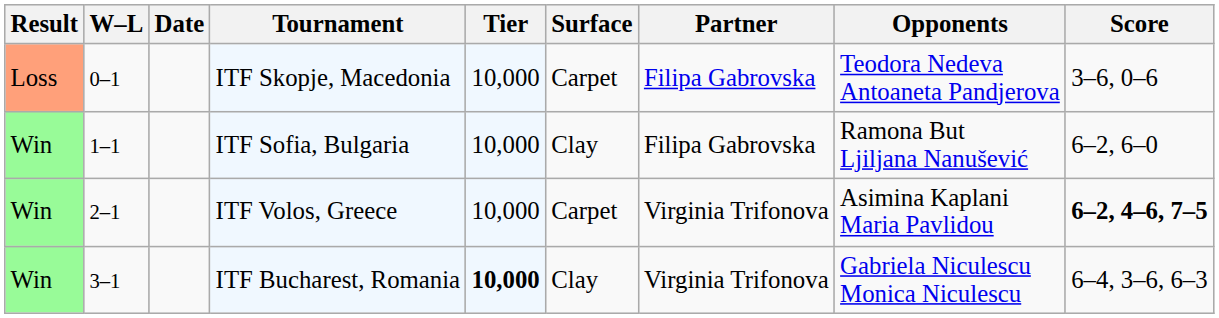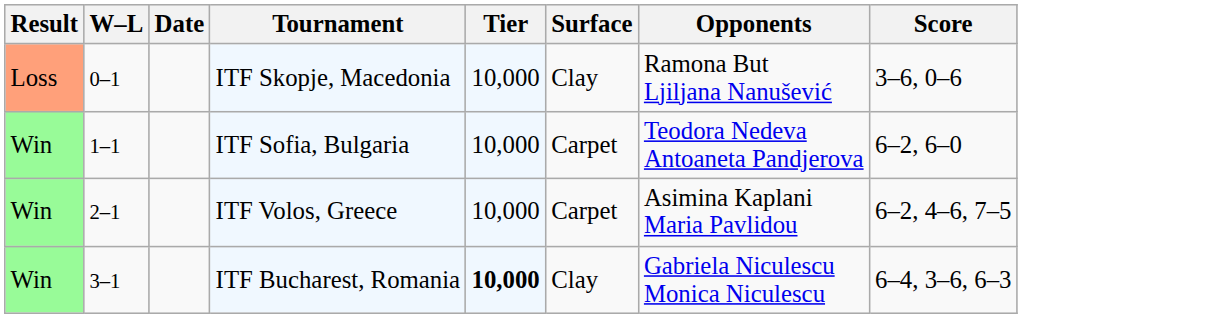- column: Partner | Filipa Gabrovska | Filipa Gabrovska | Virginia Trifonova | Virginia Trifonova
ITF Skopje, Macedonia | Surface: Carpet -> Clay
ITF Skopje, Macedonia | Opponents: Teodora Nedeva Antoaneta Pandjerova -> Ramona But Ljiljana Nanušević
ITF Sofia, Bulgaria | Surface: Clay -> Carpet
ITF Sofia, Bulgaria | Opponents: Ramona But Ljiljana Nanušević -> Teodora Nedeva Antoaneta Pandjerova
ITF Volos, Greece | Score: bold -> normal
